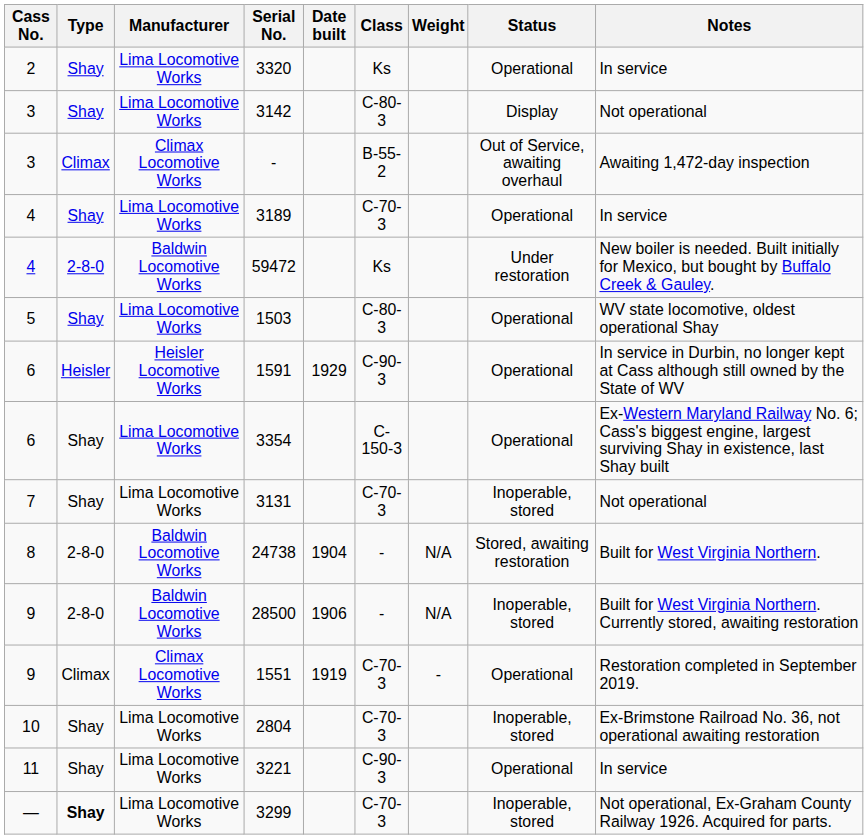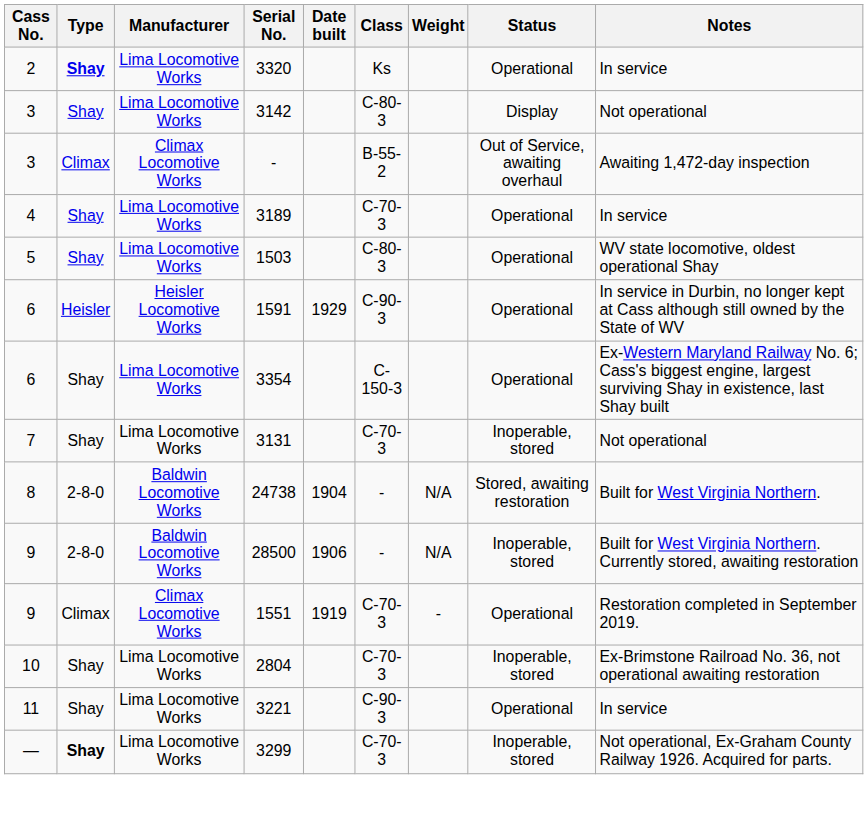3320 | Type: normal -> bold
- row: 4 | 2-8-0 | Baldwin Locomotive Works | 59472 | Ks | Under restoration | New boiler is needed. Built initially for Mexico, but bought by Buffalo Creek & Gauley.
